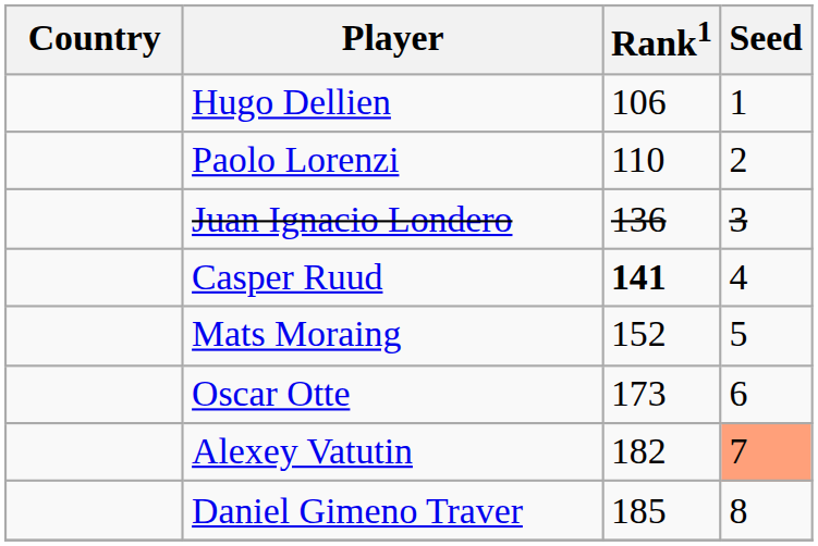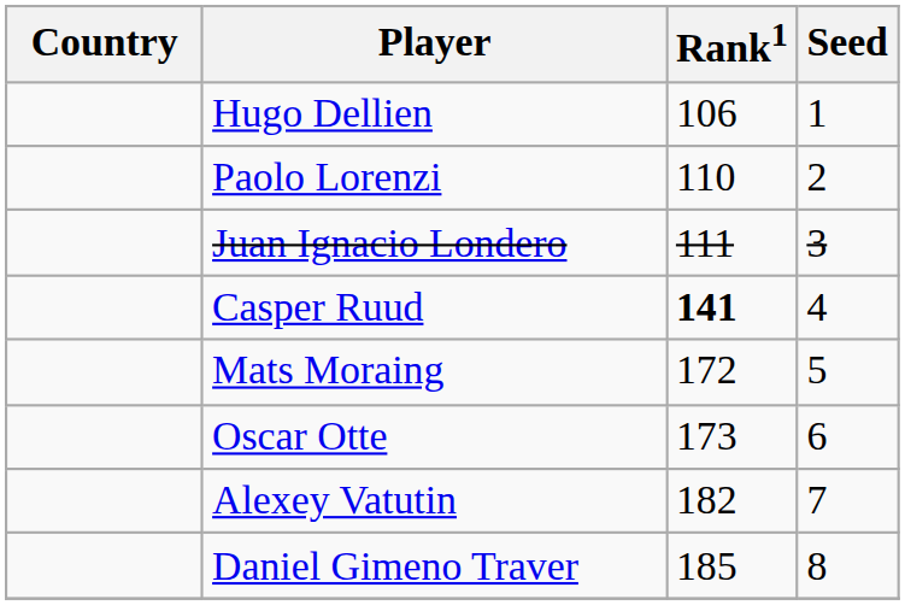Juan Ignacio Londero | Rank1: 136 -> 111
Mats Moraing | Rank1: 152 -> 172
Alexey Vatutin | Seed: lightsalmon background -> no background
